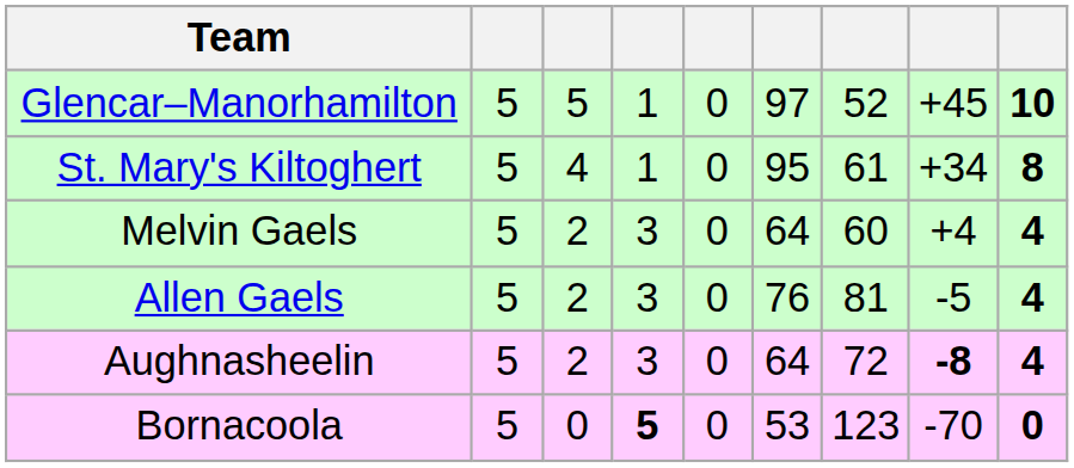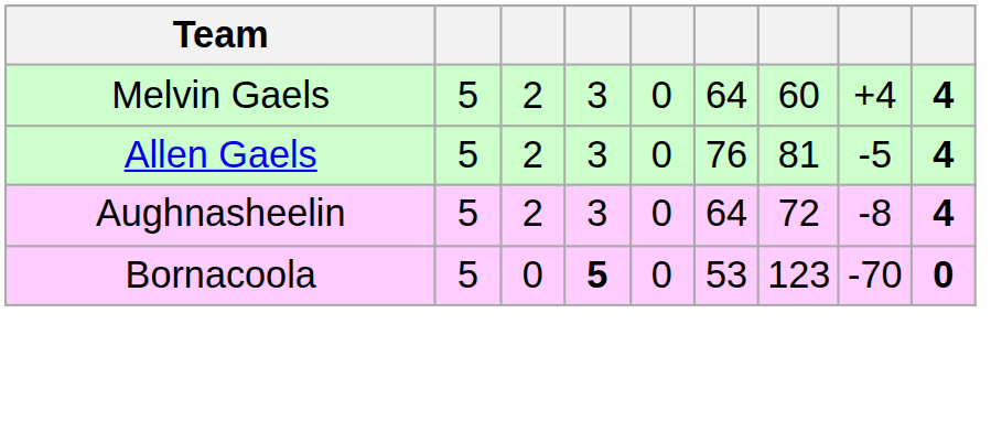- row: Glencar–Manorhamilton | 5 | 5 | 1 | 0 | 97 | 52 | +45 | 10
- row: St. Mary's Kiltoghert | 5 | 4 | 1 | 0 | 95 | 61 | +34 | 8
Aughnasheelin | column 8: bold -> normal
